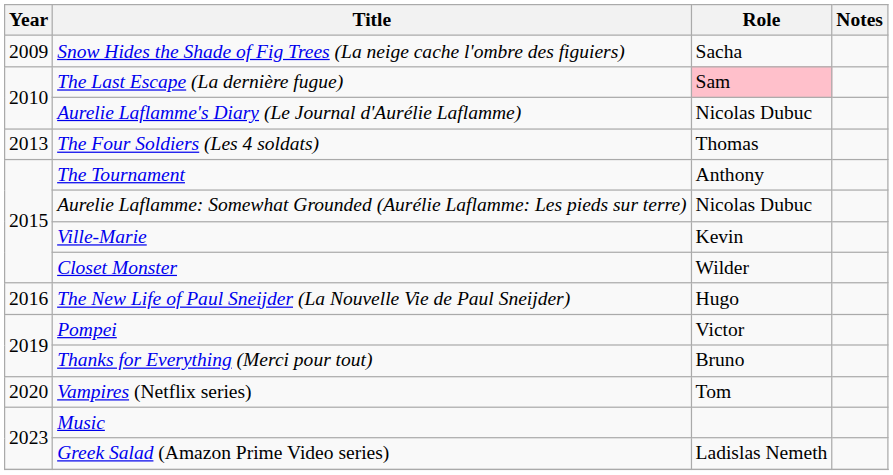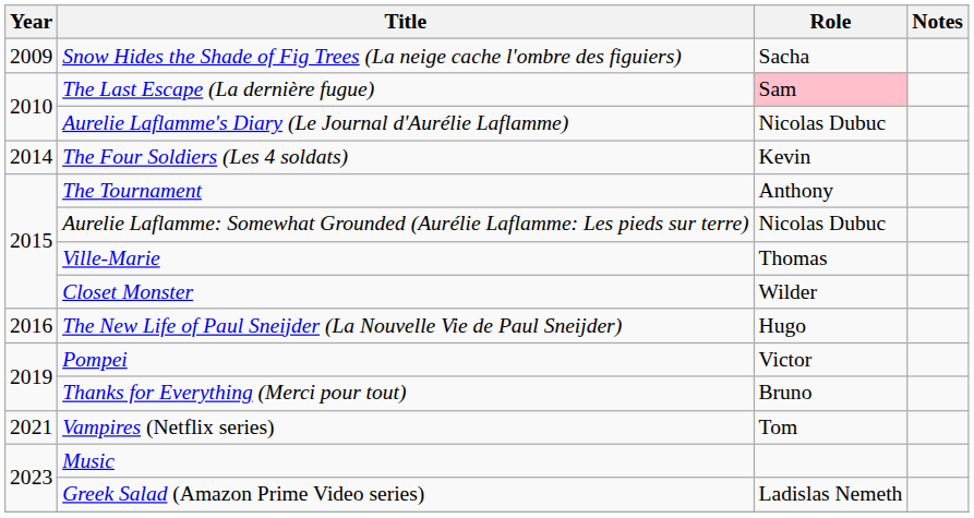The Four Soldiers (Les 4 soldats) | Year: 2013 -> 2014
The Four Soldiers (Les 4 soldats) | Role: Thomas -> Kevin
Ville-Marie | Role: Kevin -> Thomas
Vampires (Netflix series) | Year: 2020 -> 2021
